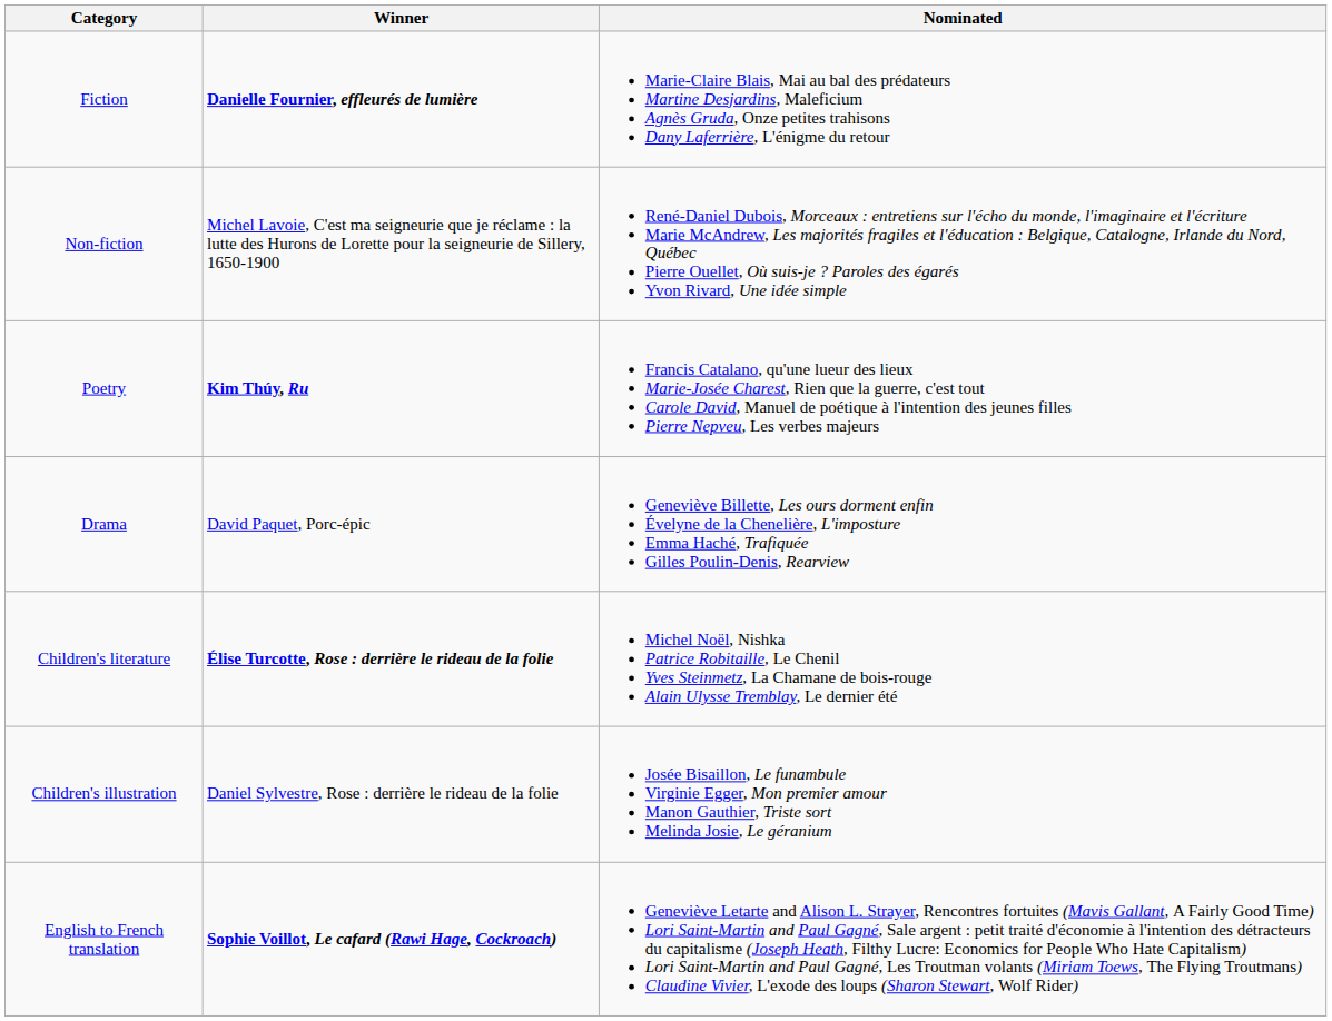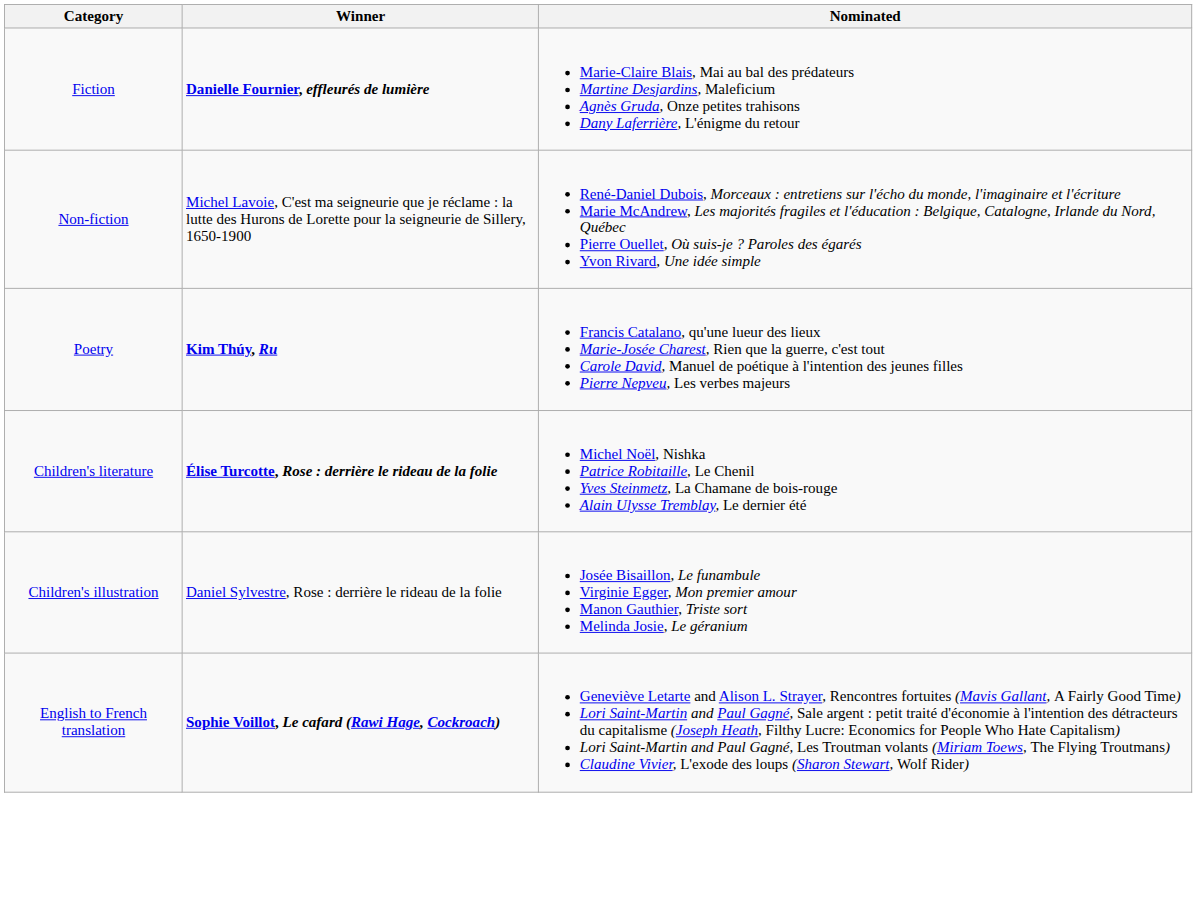- row: Drama | David Paquet, Porc-épic | Geneviève Billette, Les ours dorment enfin Évelyne de la Chenelière, L'imposture Emma Haché, Trafiquée Gilles Poulin-Denis, Rearview
